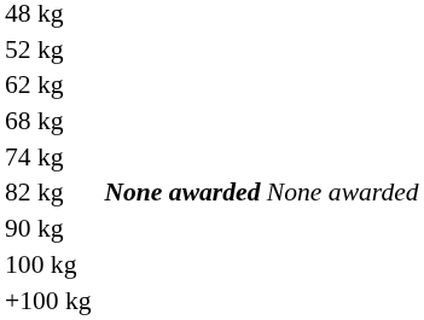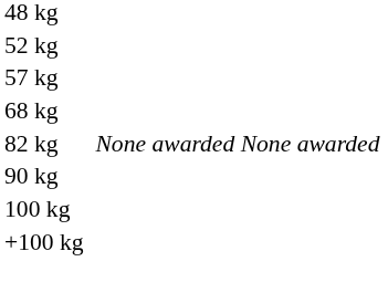+ row: 57 kg
- row: 62 kg
- row: 74 kg
82 kg | column 3: bold -> normal
